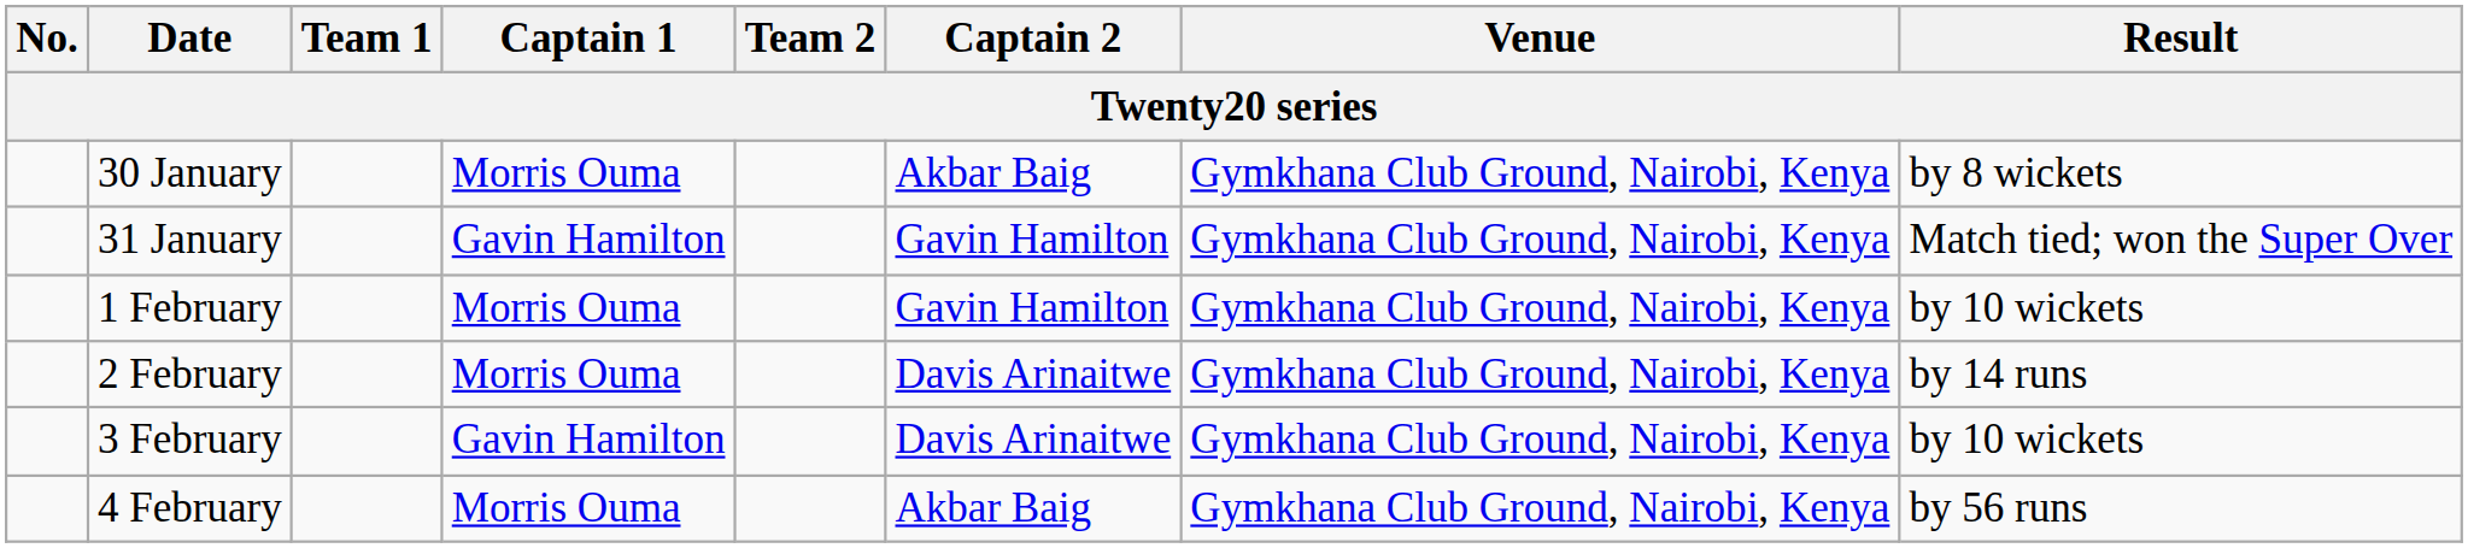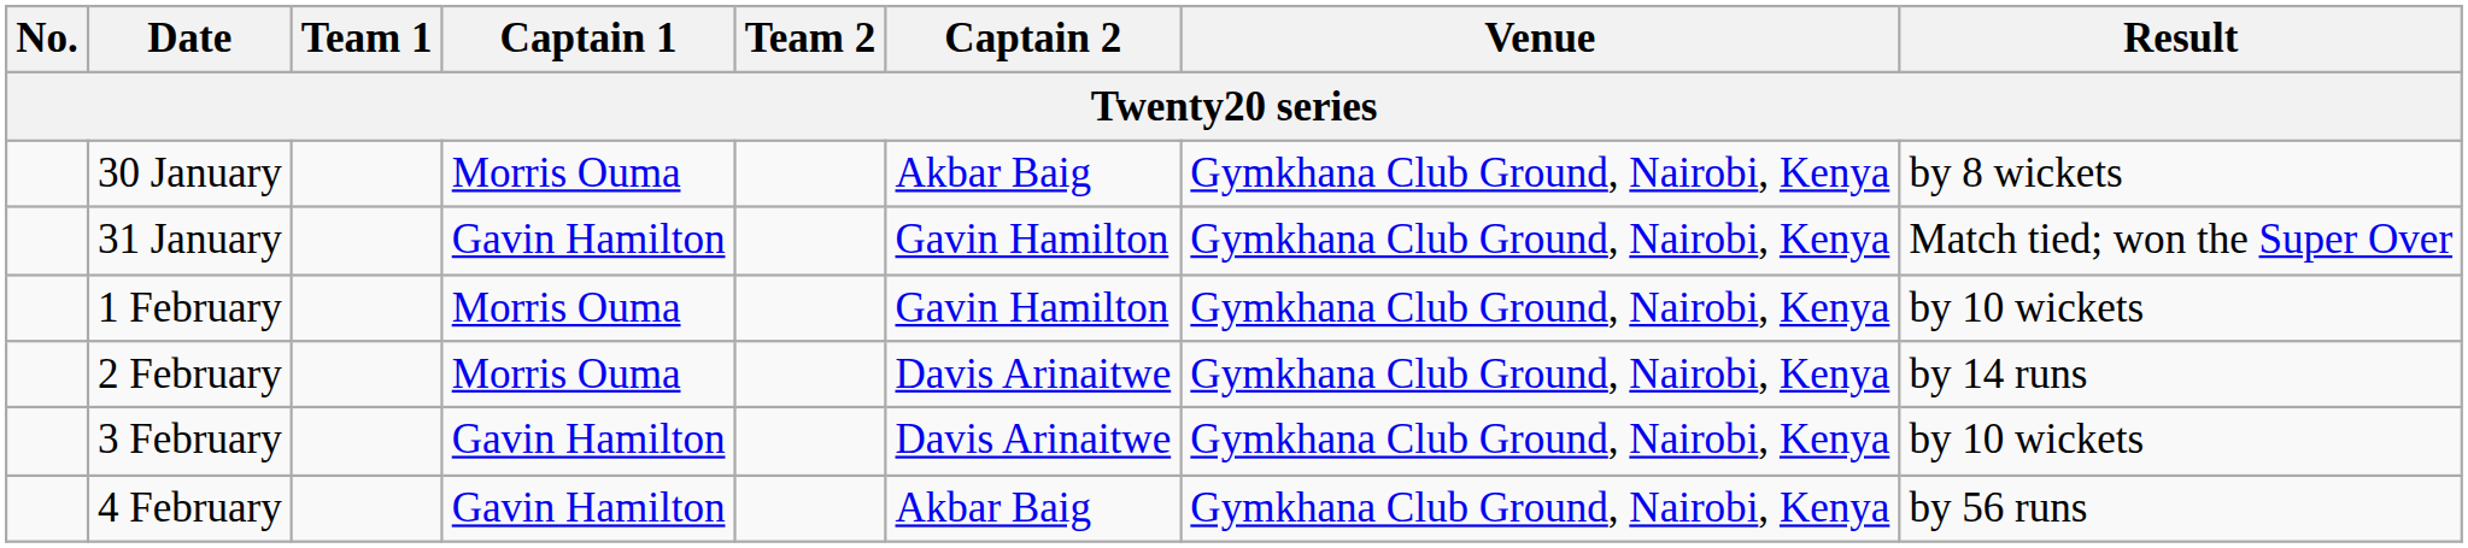4 February | Captain 1: Morris Ouma -> Gavin Hamilton
